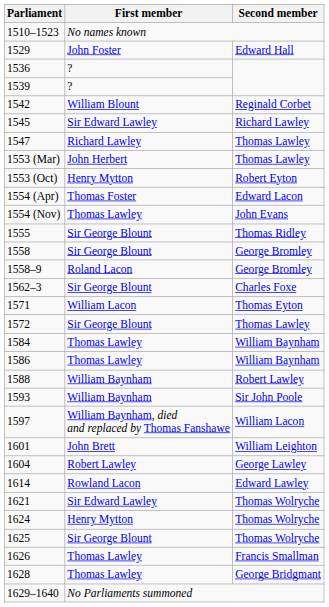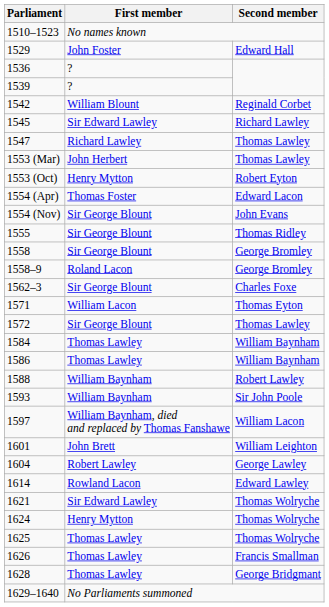1554 (Nov) | First member: Thomas Lawley -> Sir George Blount
1625 | First member: Sir George Blount -> Thomas Lawley
